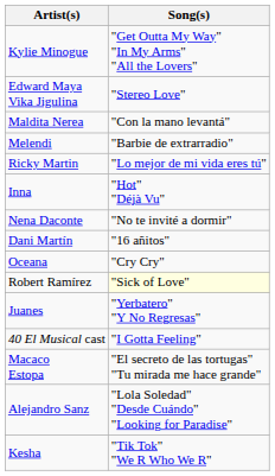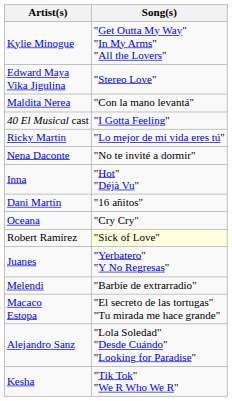rows swapped: Melendi <-> 40 El Musical cast
rows swapped: Nena Daconte <-> Inna
